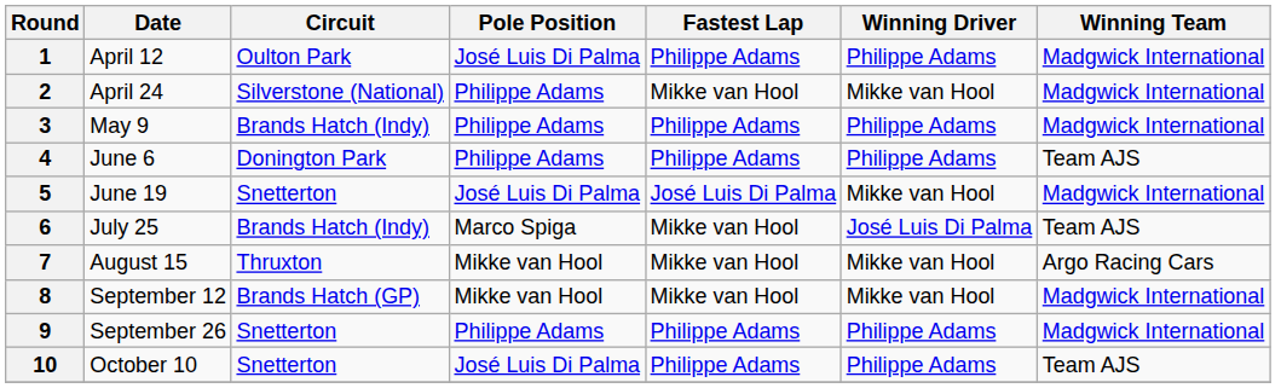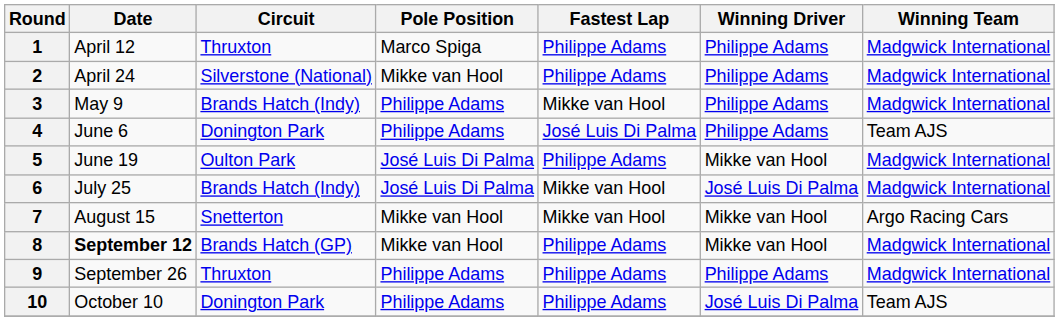1 | Circuit: Oulton Park -> Thruxton
1 | Pole Position: José Luis Di Palma -> Marco Spiga
2 | Pole Position: Philippe Adams -> Mikke van Hool
2 | Fastest Lap: Mikke van Hool -> Philippe Adams
2 | Winning Driver: Mikke van Hool -> Philippe Adams
3 | Fastest Lap: Philippe Adams -> Mikke van Hool
4 | Fastest Lap: Philippe Adams -> José Luis Di Palma
5 | Circuit: Snetterton -> Oulton Park
5 | Fastest Lap: José Luis Di Palma -> Philippe Adams
6 | Pole Position: Marco Spiga -> José Luis Di Palma
6 | Winning Team: Team AJS -> Madgwick International
7 | Circuit: Thruxton -> Snetterton
8 | Date: normal -> bold
8 | Fastest Lap: Mikke van Hool -> Philippe Adams
9 | Circuit: Snetterton -> Thruxton
10 | Circuit: Snetterton -> Donington Park
10 | Pole Position: José Luis Di Palma -> Philippe Adams
10 | Winning Driver: Philippe Adams -> José Luis Di Palma
